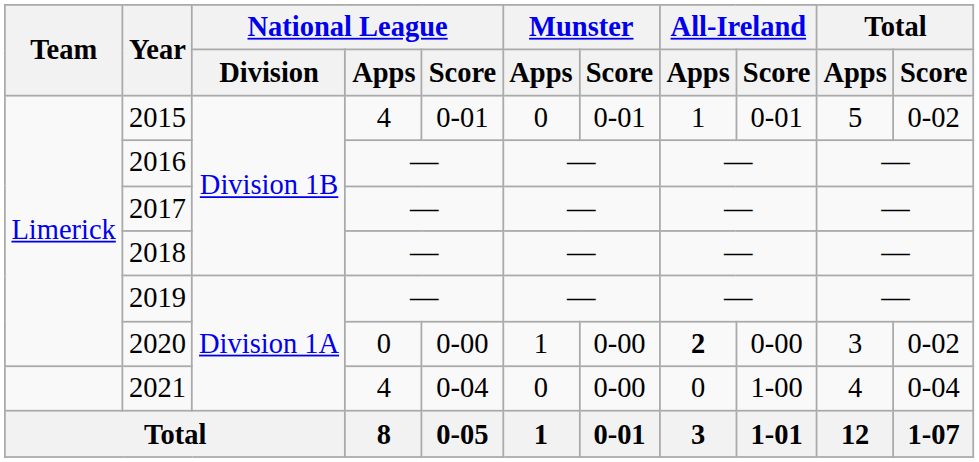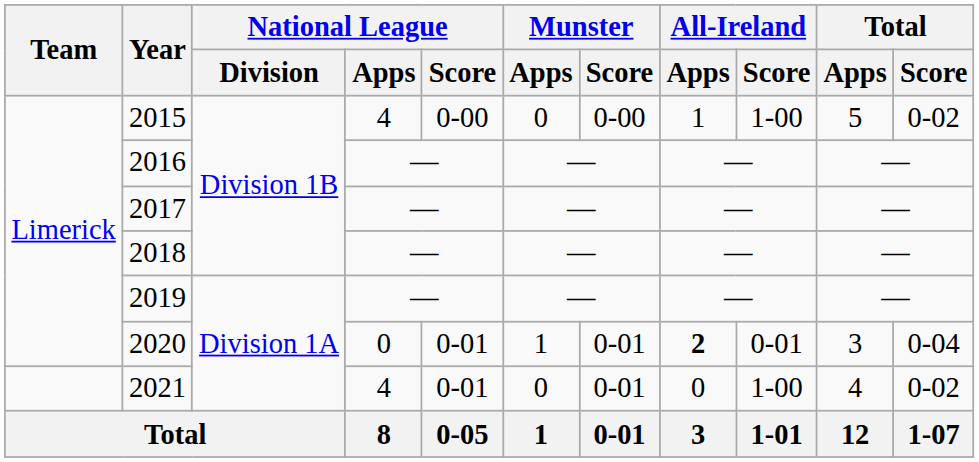2015 | National League / Score: 0-01 -> 0-00
2015 | Munster / Score: 0-01 -> 0-00
2015 | All-Ireland / Score: 0-01 -> 1-00
2020 | National League / Score: 0-00 -> 0-01
2020 | Munster / Score: 0-00 -> 0-01
2020 | All-Ireland / Score: 0-00 -> 0-01
2020 | Total / Score: 0-02 -> 0-04
2021 | National League / Score: 0-04 -> 0-01
2021 | Munster / Score: 0-00 -> 0-01
2021 | Total / Score: 0-04 -> 0-02
